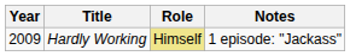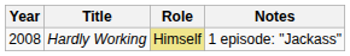Hardly Working | Year: 2009 -> 2008
